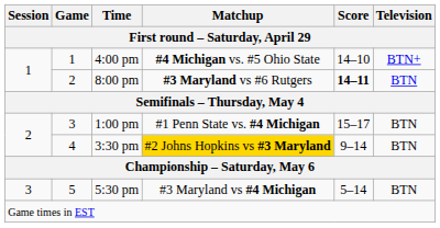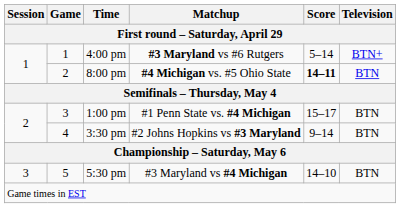4:00 pm | Matchup: #4 Michigan vs. #5 Ohio State -> #3 Maryland vs #6 Rutgers
4:00 pm | Score: 14–10 -> 5–14
8:00 pm | Matchup: #3 Maryland vs #6 Rutgers -> #4 Michigan vs. #5 Ohio State
3:30 pm | Matchup: gold background -> no background
5:30 pm | Score: 5–14 -> 14–10
